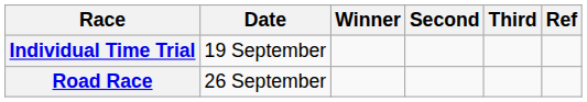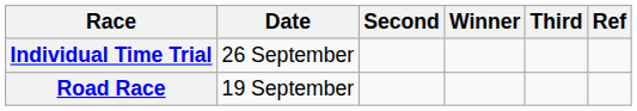columns swapped: Winner <-> Second
Individual Time Trial | Date: 19 September -> 26 September
Road Race | Date: 26 September -> 19 September
